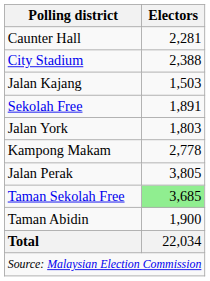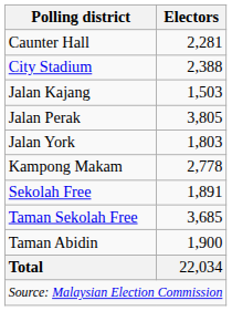rows swapped: Jalan Perak <-> Sekolah Free
Taman Sekolah Free | Electors: lightgreen background -> no background
